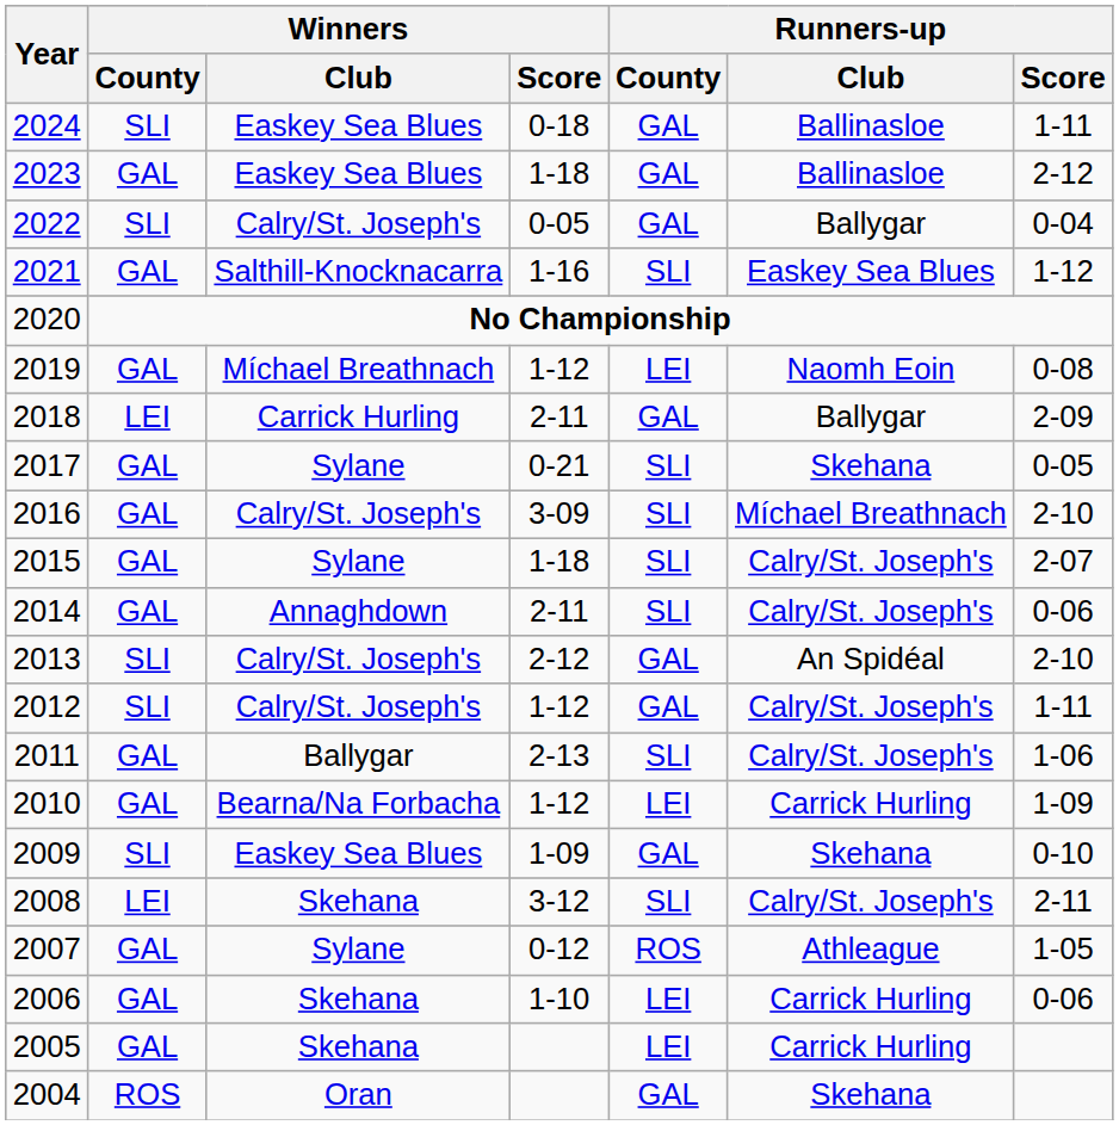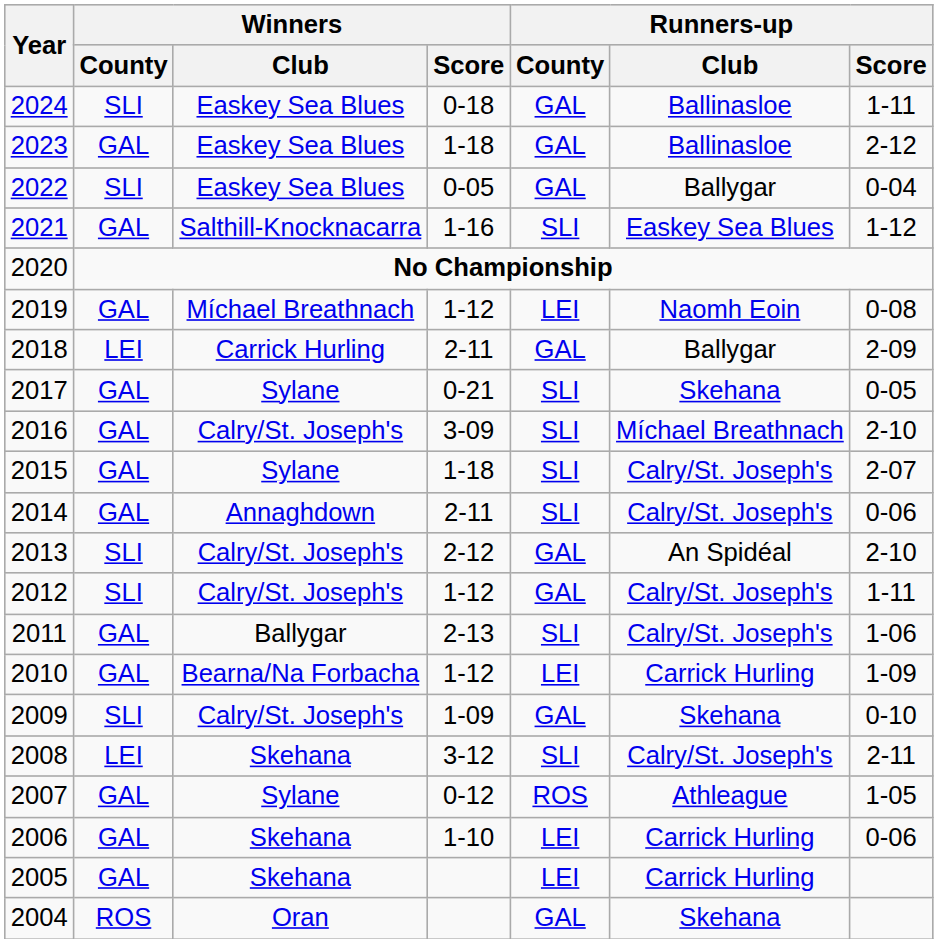2022 | Winners / Club: Calry/St. Joseph's -> Easkey Sea Blues
2009 | Winners / Club: Easkey Sea Blues -> Calry/St. Joseph's
